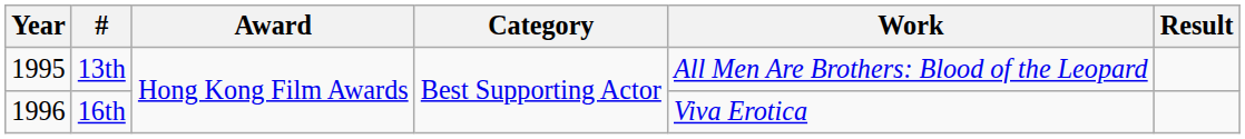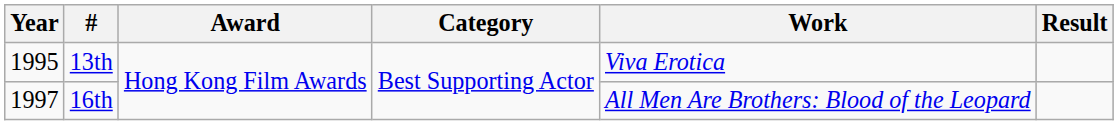13th | Work: All Men Are Brothers: Blood of the Leopard -> Viva Erotica
16th | Year: 1996 -> 1997
16th | Work: Viva Erotica -> All Men Are Brothers: Blood of the Leopard
